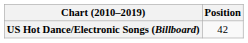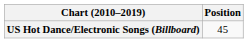US Hot Dance/Electronic Songs (Billboard) | Position: 42 -> 45
